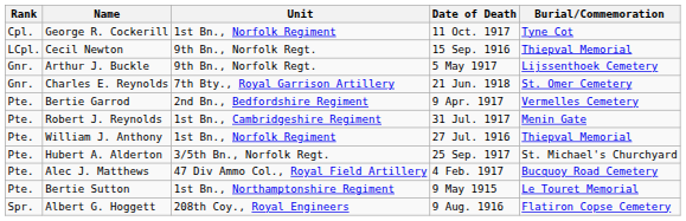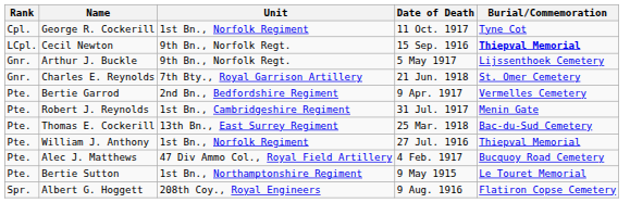Cecil Newton | Burial/Commemoration: normal -> bold
+ row: Pte. | Thomas E. Cockerill | 13th Bn., East Surrey Regiment | 25 Mar. 1918 | Bac-du-Sud Cemetery
- row: Pte. | Hubert A. Alderton | 3/5th Bn., Norfolk Regt. | 25 Sep. 1917 | St. Michael's Churchyard
